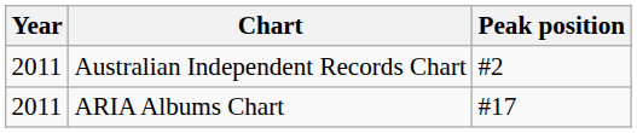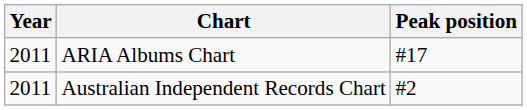rows swapped: ARIA Albums Chart <-> Australian Independent Records Chart
